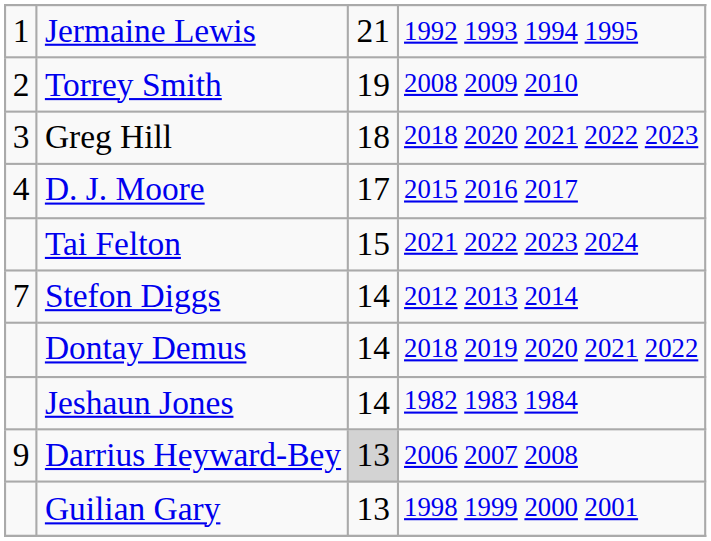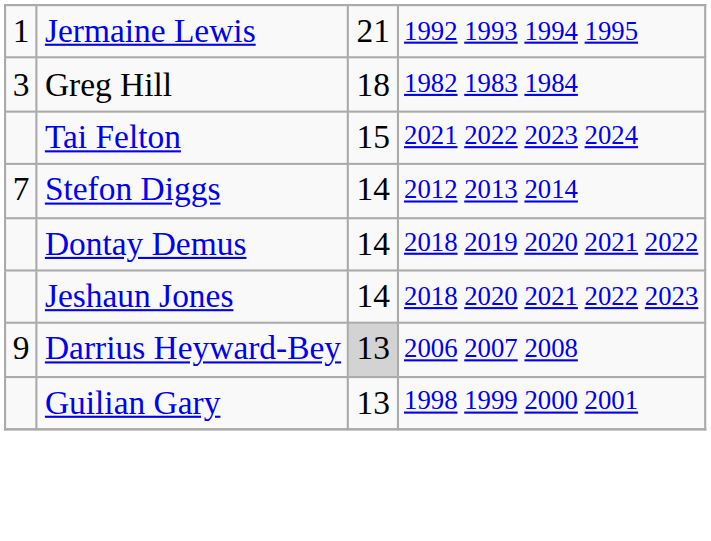- row: 2 | Torrey Smith | 19 | 2008 2009 2010
Greg Hill | column 4: 2018 2020 2021 2022 2023 -> 1982 1983 1984
- row: 4 | D. J. Moore | 17 | 2015 2016 2017
Jeshaun Jones | column 4: 1982 1983 1984 -> 2018 2020 2021 2022 2023
